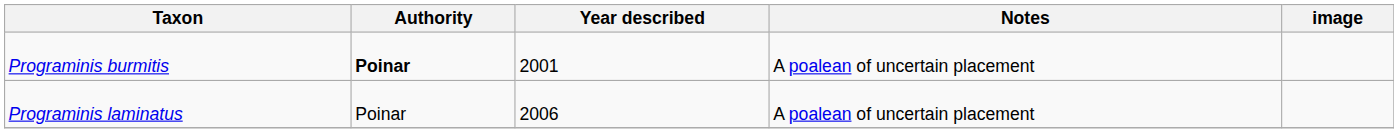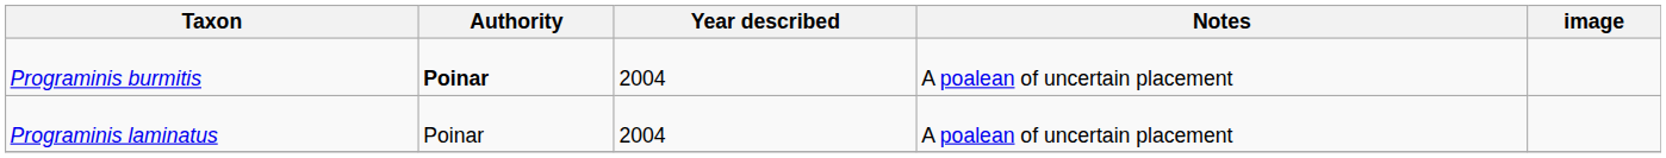Programinis burmitis | Year described: 2001 -> 2004
Programinis laminatus | Year described: 2006 -> 2004
